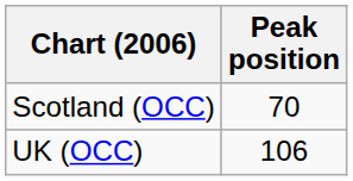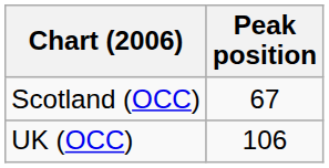Scotland (OCC) | Peak position: 70 -> 67
